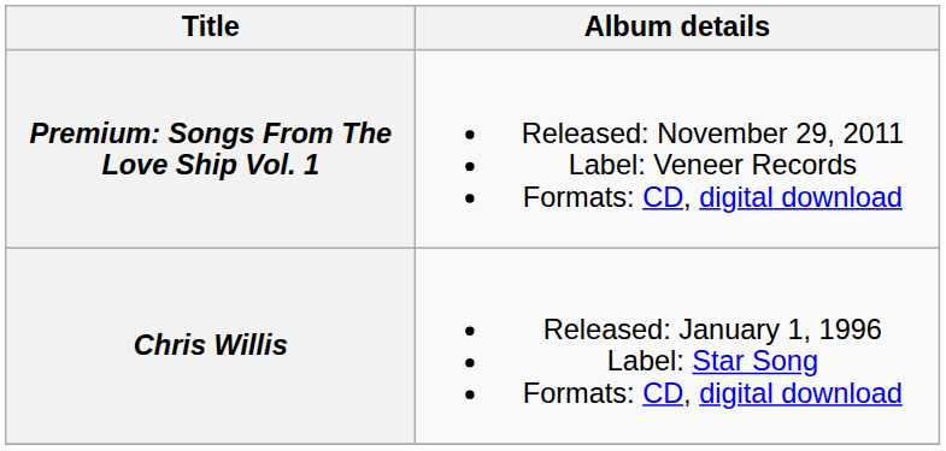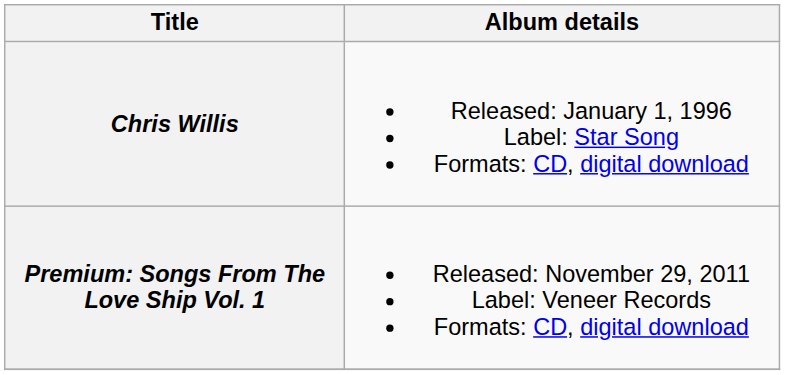rows swapped: Chris Willis <-> Premium: Songs From The Love Ship Vol. 1
